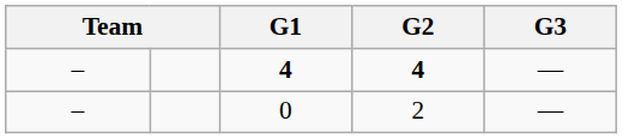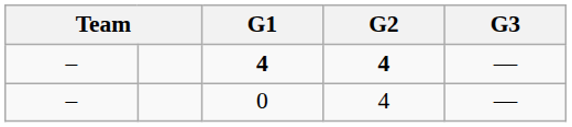0 | G2: 2 -> 4
